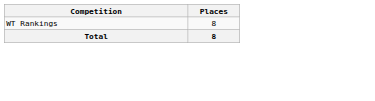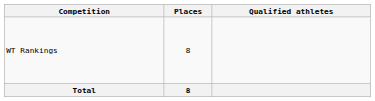+ column: Qualified athletes
